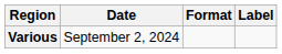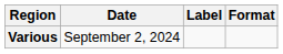columns swapped: Format <-> Label
